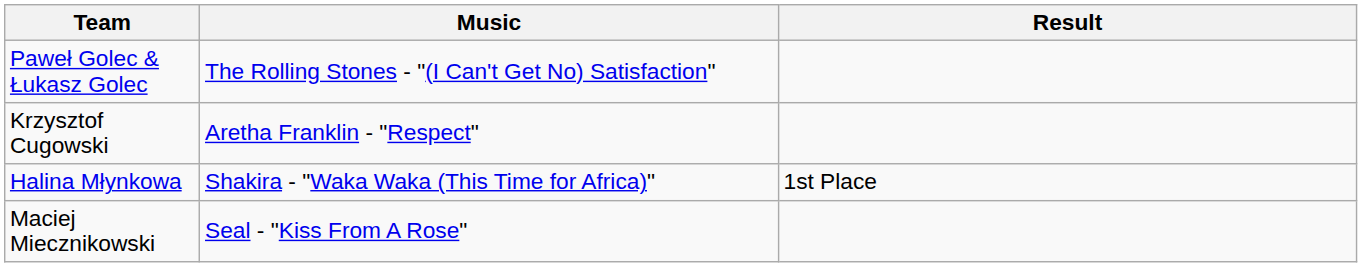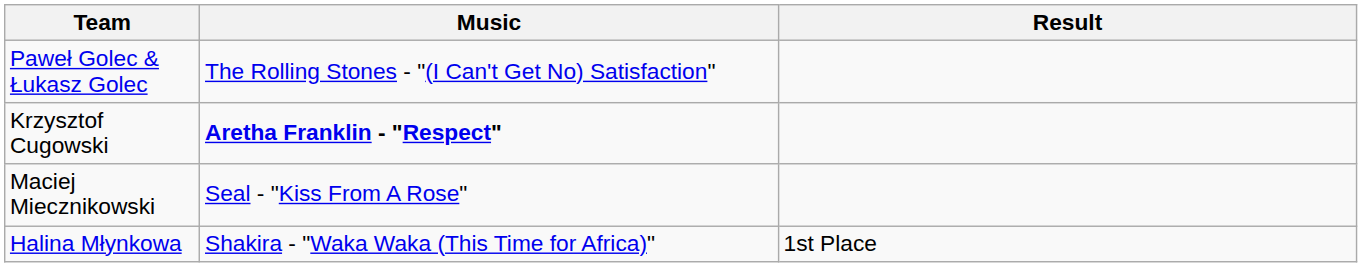Krzysztof Cugowski | Music: normal -> bold
rows swapped: Maciej Miecznikowski <-> Halina Młynkowa
